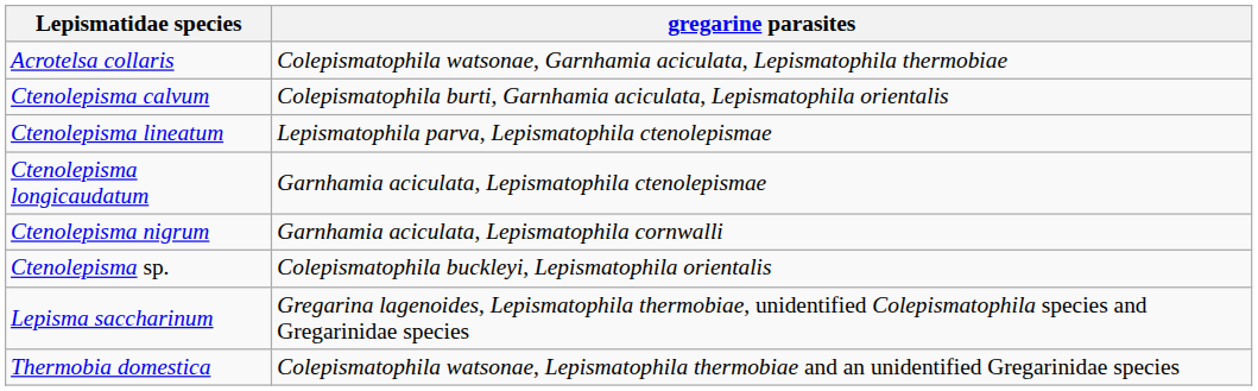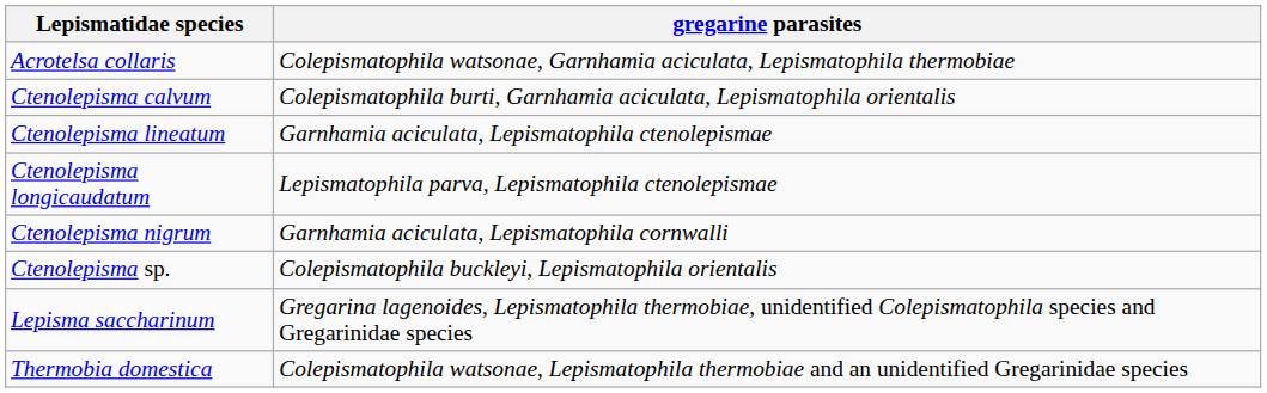Ctenolepisma lineatum | gregarine parasites: Lepismatophila parva, Lepismatophila ctenolepismae -> Garnhamia aciculata, Lepismatophila ctenolepismae
Ctenolepisma longicaudatum | gregarine parasites: Garnhamia aciculata, Lepismatophila ctenolepismae -> Lepismatophila parva, Lepismatophila ctenolepismae
